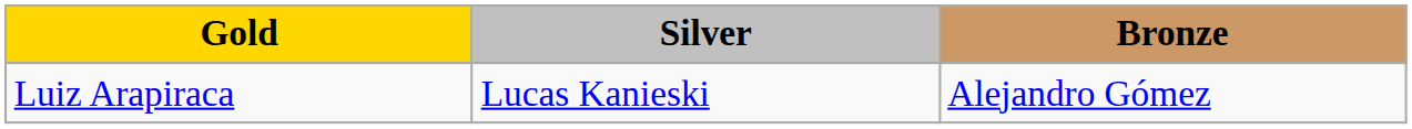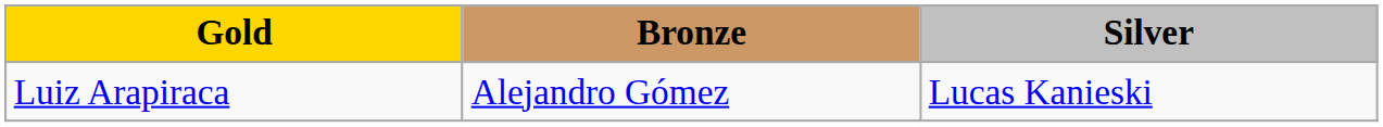columns swapped: Silver <-> Bronze
